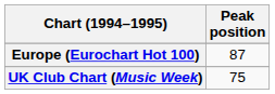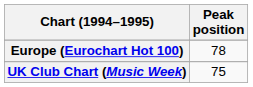Europe (Eurochart Hot 100) | Peak position: 87 -> 78
